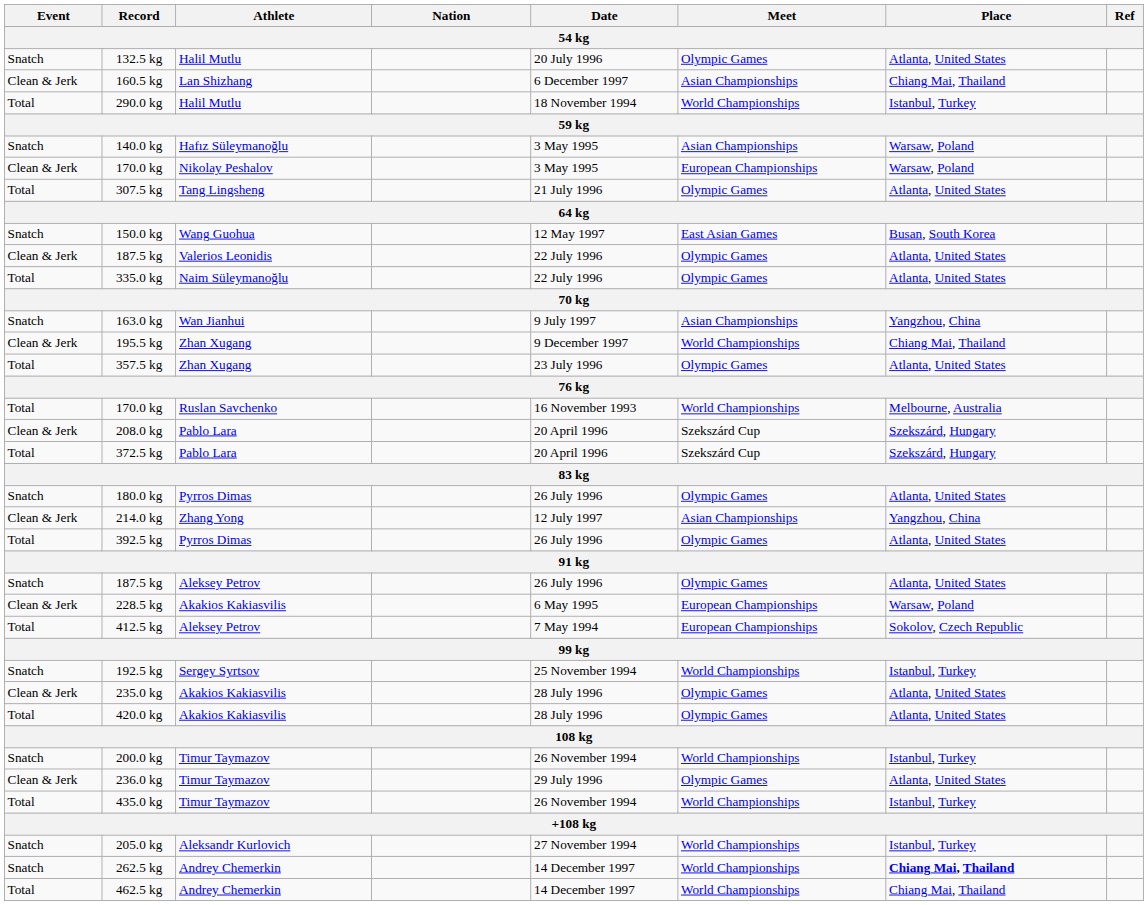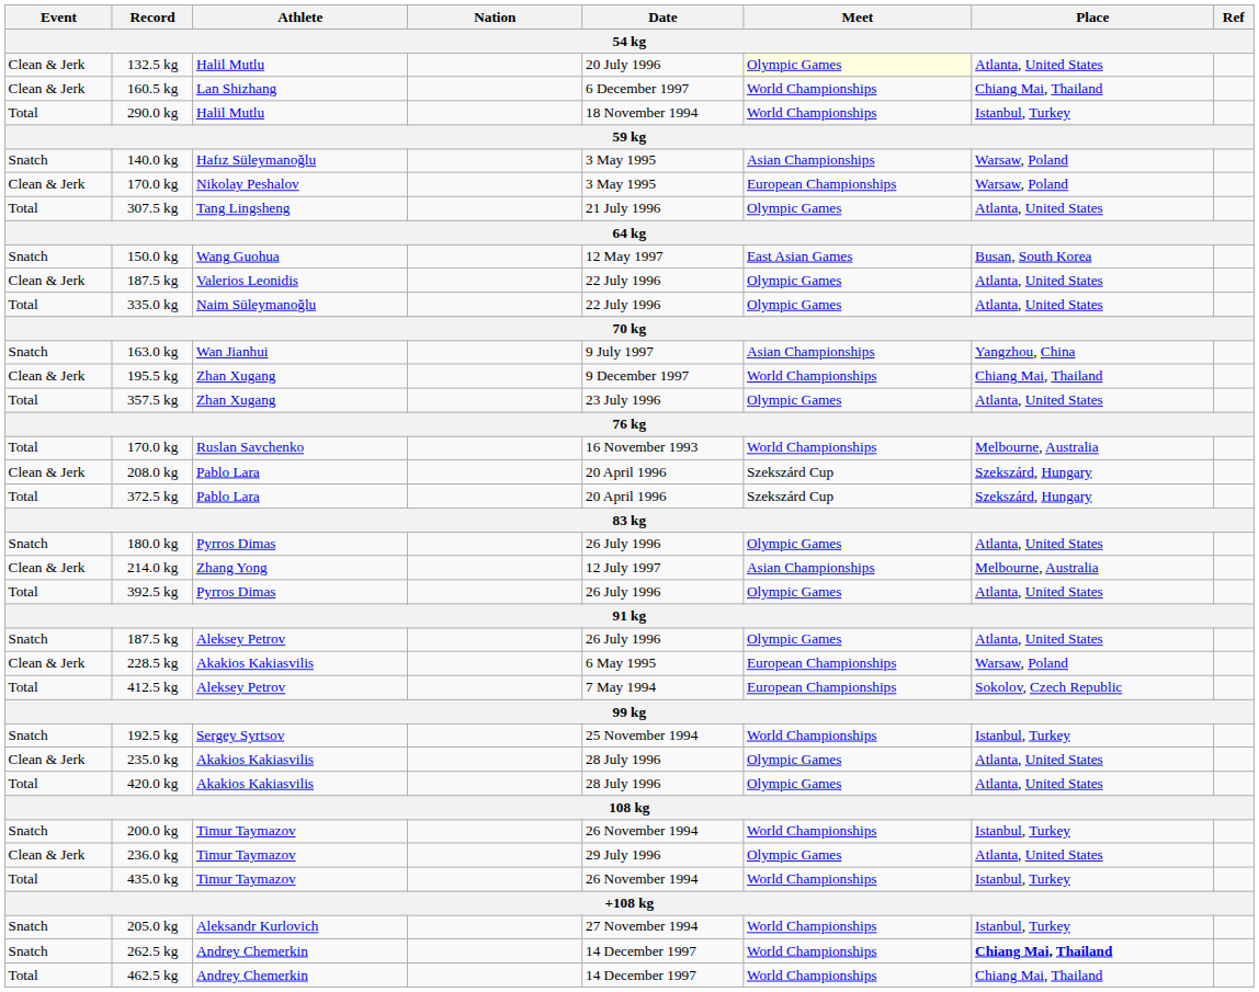132.5 kg | Event: Snatch -> Clean & Jerk
132.5 kg | Meet: no background -> lightyellow background
160.5 kg | Meet: Asian Championships -> World Championships
214.0 kg | Place: Yangzhou, China -> Melbourne, Australia
